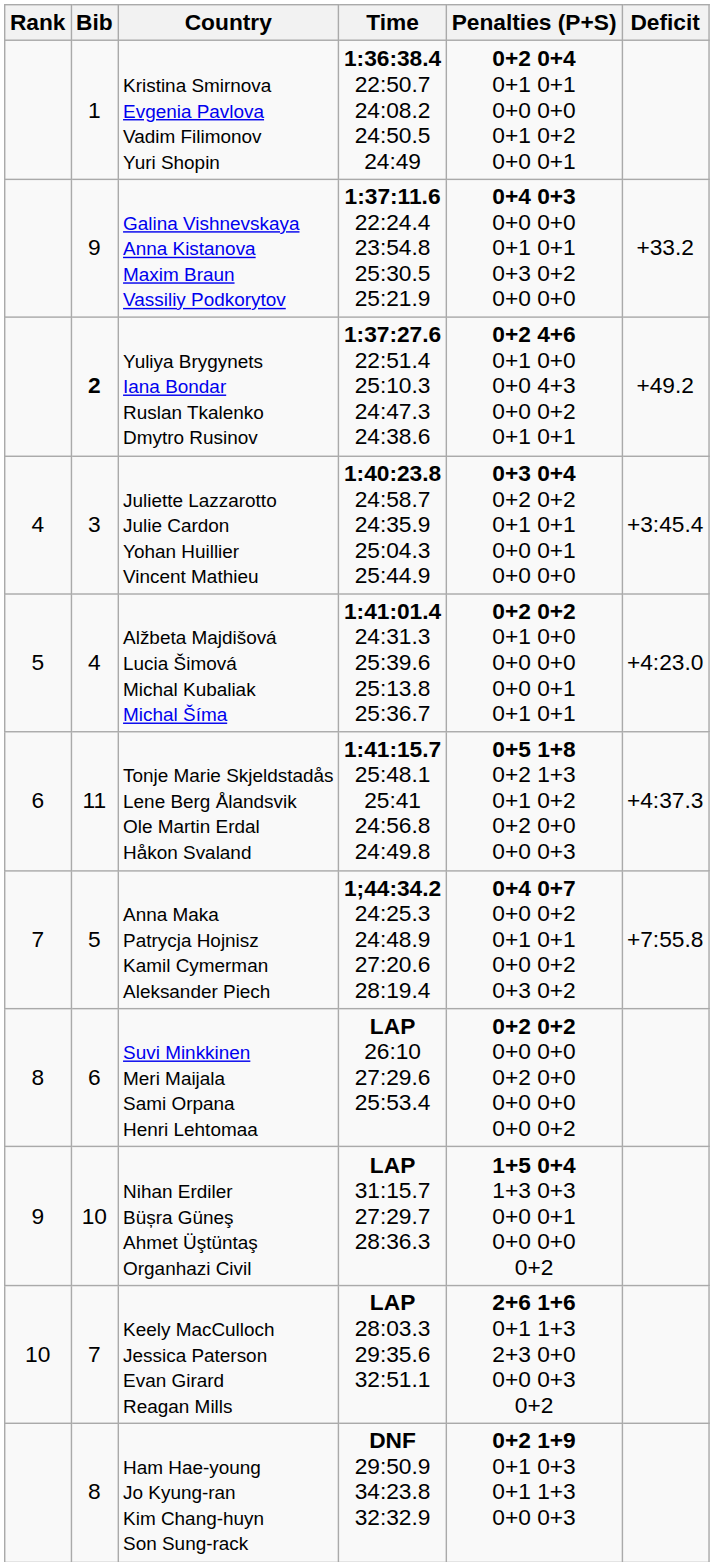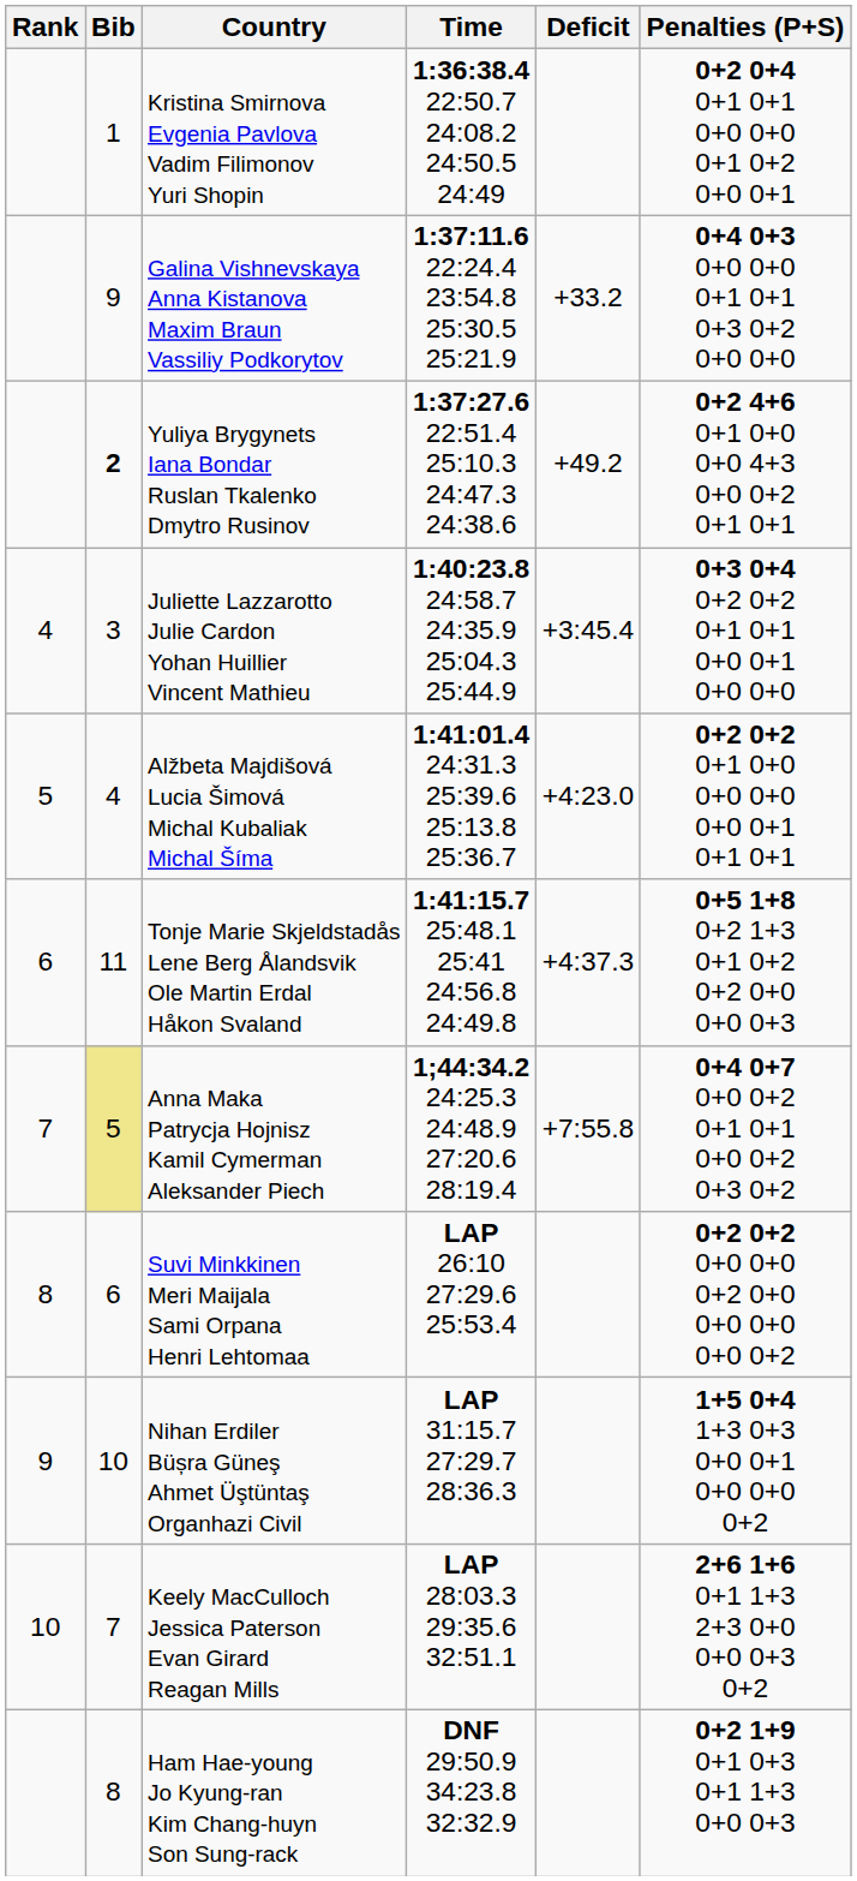columns swapped: Penalties (P+S) <-> Deficit
Anna Maka Patrycja Hojnisz Kamil Cymerman Aleksander Piech | Bib: no background -> khaki background
